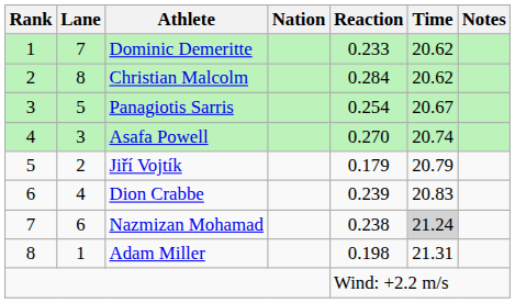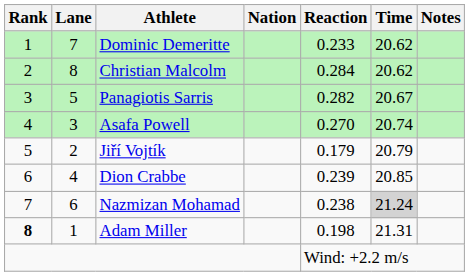Panagiotis Sarris | Reaction: 0.254 -> 0.282
Dion Crabbe | Time: 20.83 -> 20.85
Adam Miller | Rank: normal -> bold
